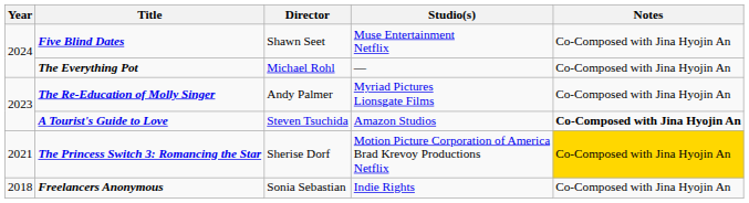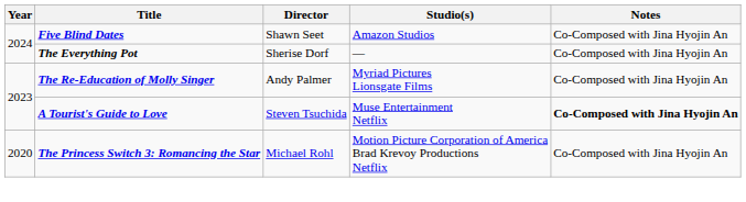Five Blind Dates | Studio(s): Muse Entertainment Netflix -> Amazon Studios
The Everything Pot | Director: Michael Rohl -> Sherise Dorf
A Tourist's Guide to Love | Studio(s): Amazon Studios -> Muse Entertainment Netflix
The Princess Switch 3: Romancing the Star | Year: 2021 -> 2020
The Princess Switch 3: Romancing the Star | Director: Sherise Dorf -> Michael Rohl
The Princess Switch 3: Romancing the Star | Notes: gold background -> no background
- row: 2018 | Freelancers Anonymous | Sonia Sebastian | Indie Rights | Co-Composed with Jina Hyojin An
